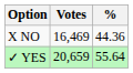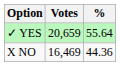rows swapped: ✓ YES <-> X NO
